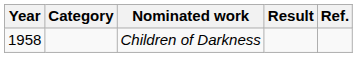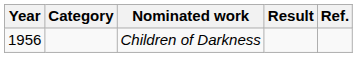Children of Darkness | Year: 1958 -> 1956
